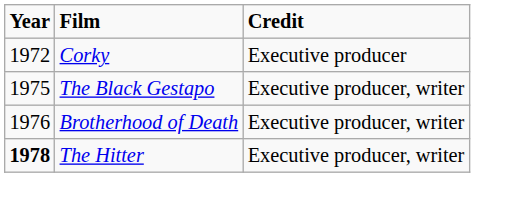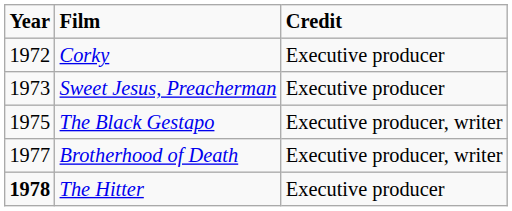+ row: 1973 | Sweet Jesus, Preacherman | Executive producer
Brotherhood of Death | Year: 1976 -> 1977
The Hitter | Credit: Executive producer, writer -> Executive producer
